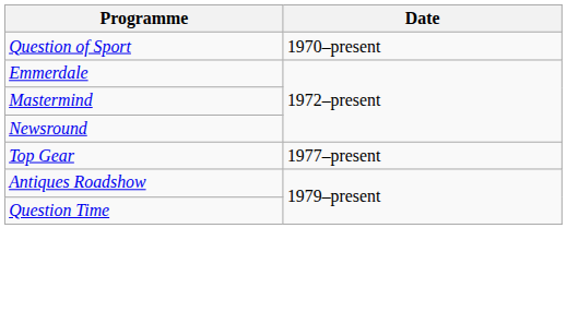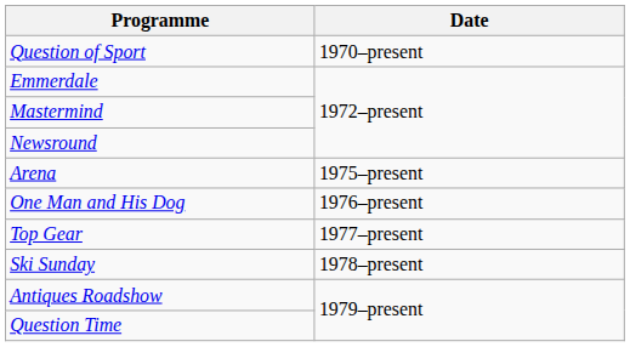+ row: Arena | 1975–present
+ row: One Man and His Dog | 1976–present
+ row: Ski Sunday | 1978–present
